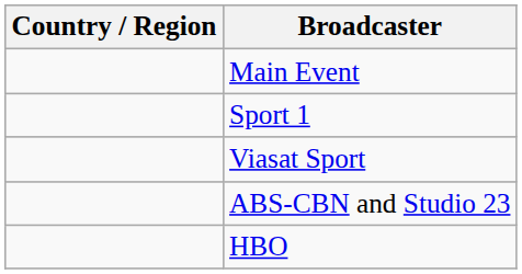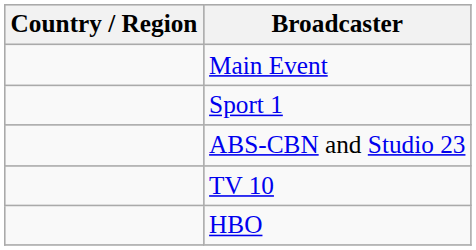- row: Viasat Sport
+ row: TV 10
